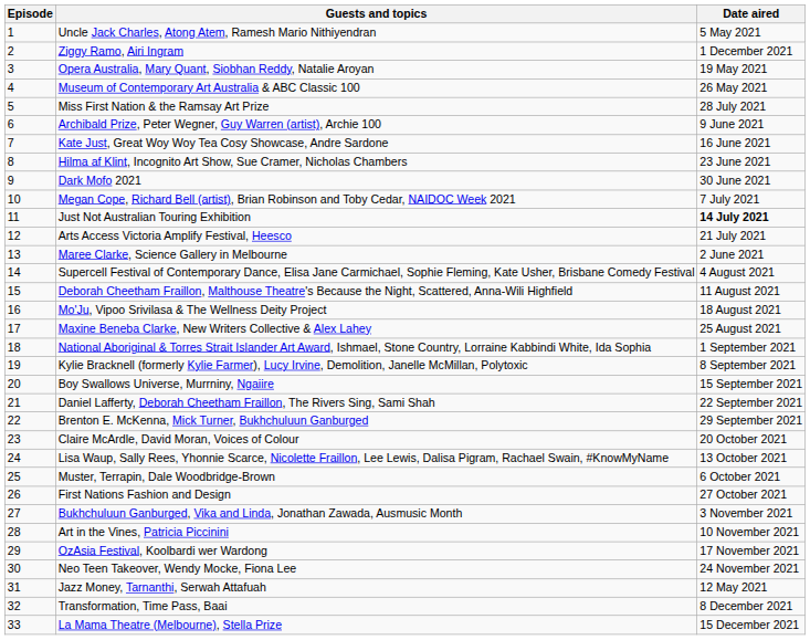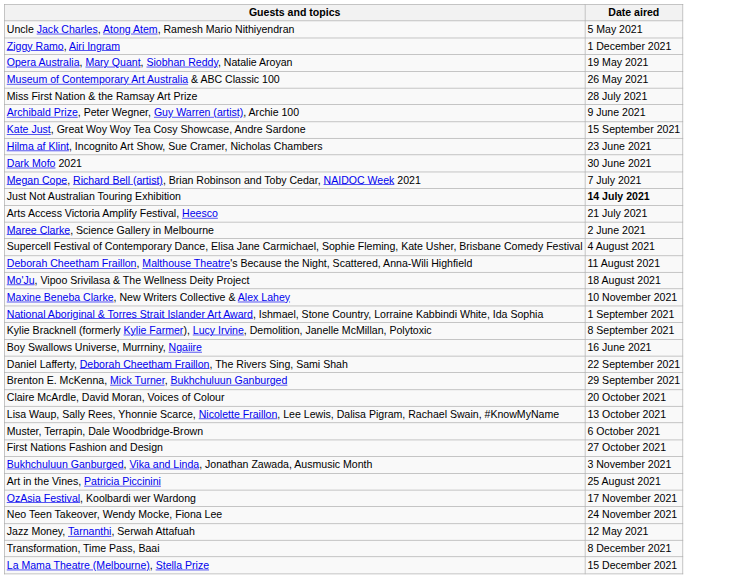- column: Episode | 1 | 2 | 3 | 4 | 5 | 6 | 7 | 8 | 9 | 10 | 11 | 12 | 13 | 14 | 15 | 16 | 17 | 18 | 19 | 20 | 21 | 22 | 23 | 24 | 25 | 26 | 27 | 28 | 29 | 30 | 31 | 32 | 33
Kate Just, Great Woy Woy Tea Cosy Showcase, Andre Sardone | Date aired: 16 June 2021 -> 15 September 2021
Maxine Beneba Clarke, New Writers Collective & Alex Lahey | Date aired: 25 August 2021 -> 10 November 2021
Boy Swallows Universe, Murrniny, Ngaiire | Date aired: 15 September 2021 -> 16 June 2021
Art in the Vines, Patricia Piccinini | Date aired: 10 November 2021 -> 25 August 2021
